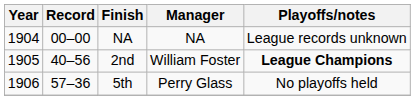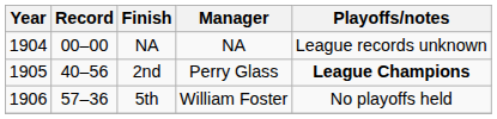2nd | Manager: William Foster -> Perry Glass
5th | Manager: Perry Glass -> William Foster
